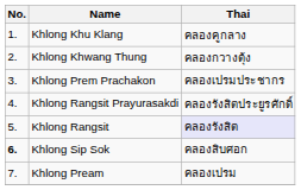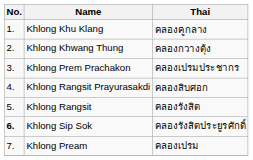Khlong Rangsit Prayurasakdi | Thai: คลองรังสิตประยูรศักดิ์ -> คลองสิบศอก
Khlong Rangsit | Thai: lavender background -> no background
Khlong Sip Sok | Thai: คลองสิบศอก -> คลองรังสิตประยูรศักดิ์
